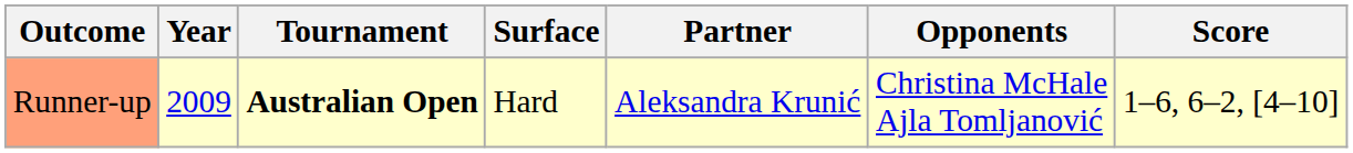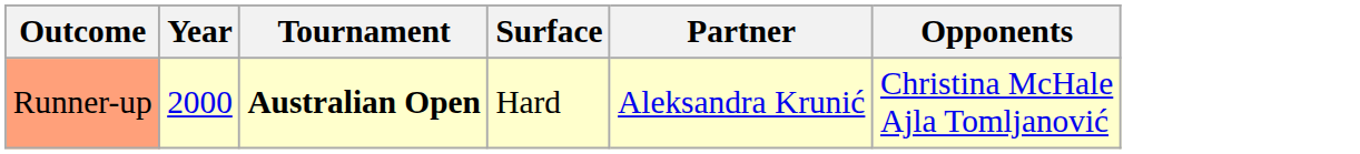- column: Score | 1–6, 6–2, [4–10]
Runner-up | Year: 2009 -> 2000
